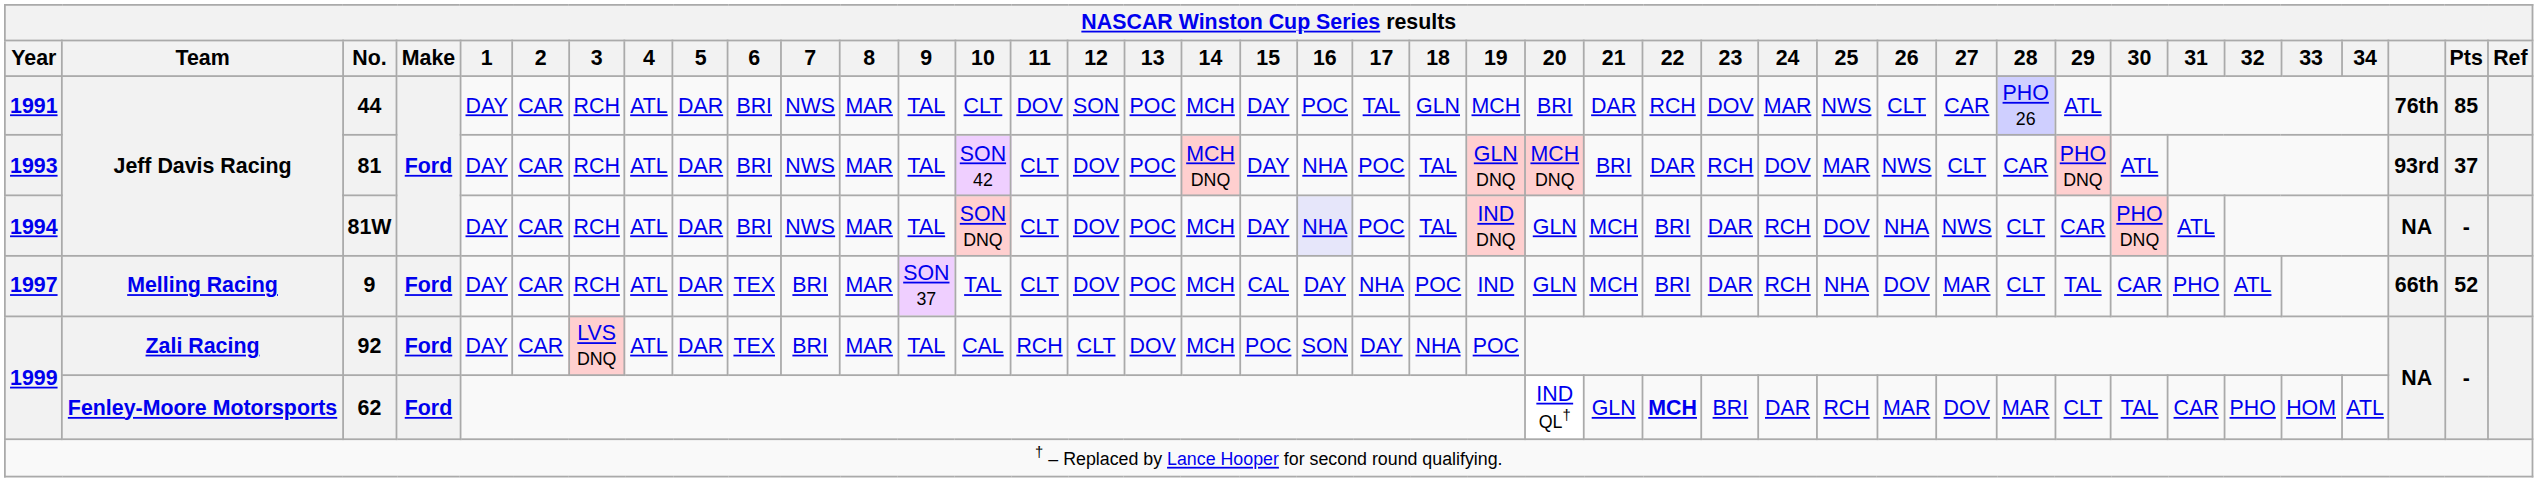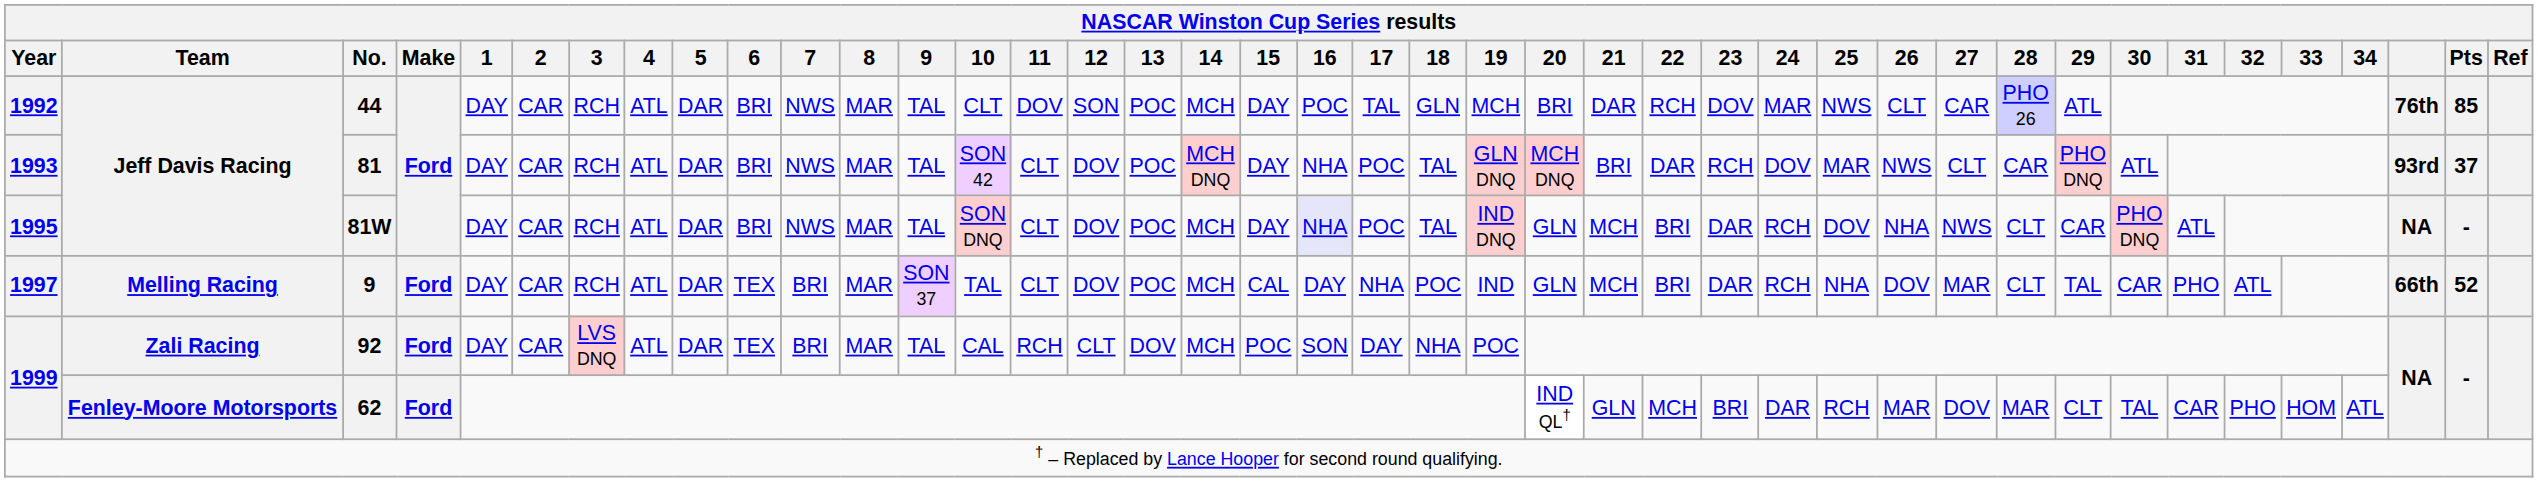44 | Year: 1991 -> 1992
81W | Year: 1994 -> 1995
62 | 22: bold -> normal
